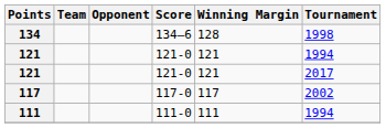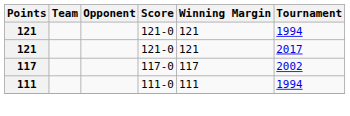- row: 134 | 134–6 | 128 | 1998
